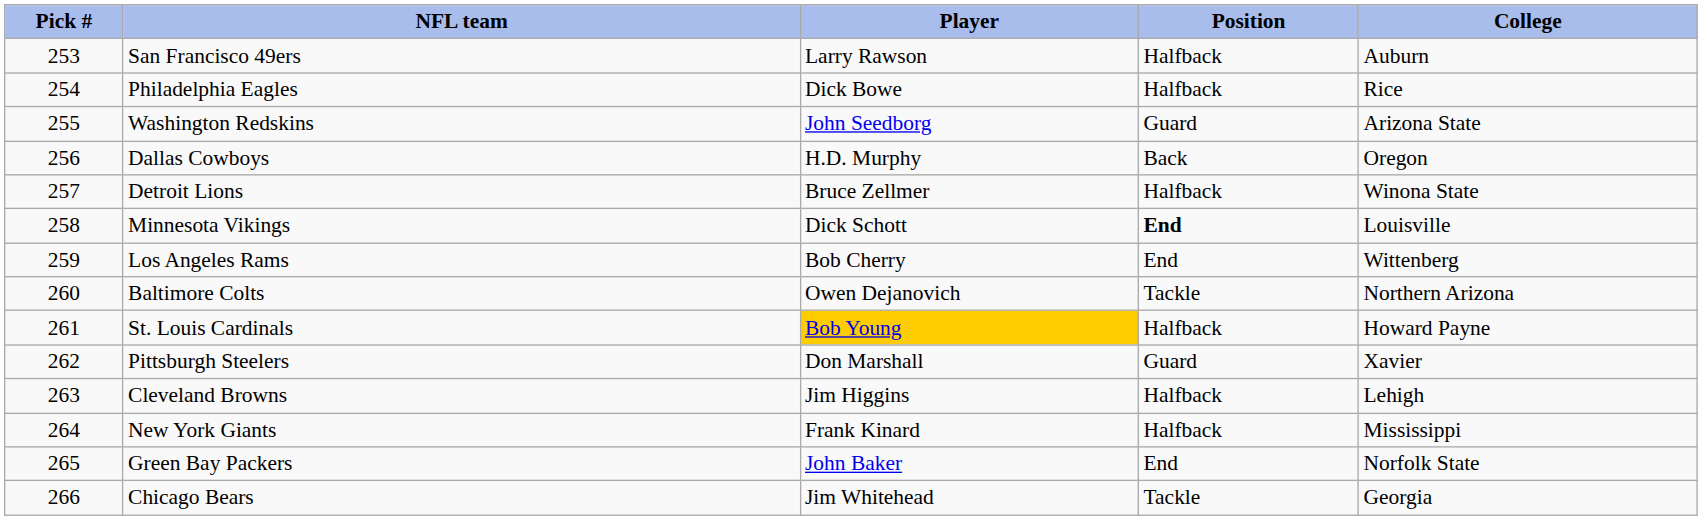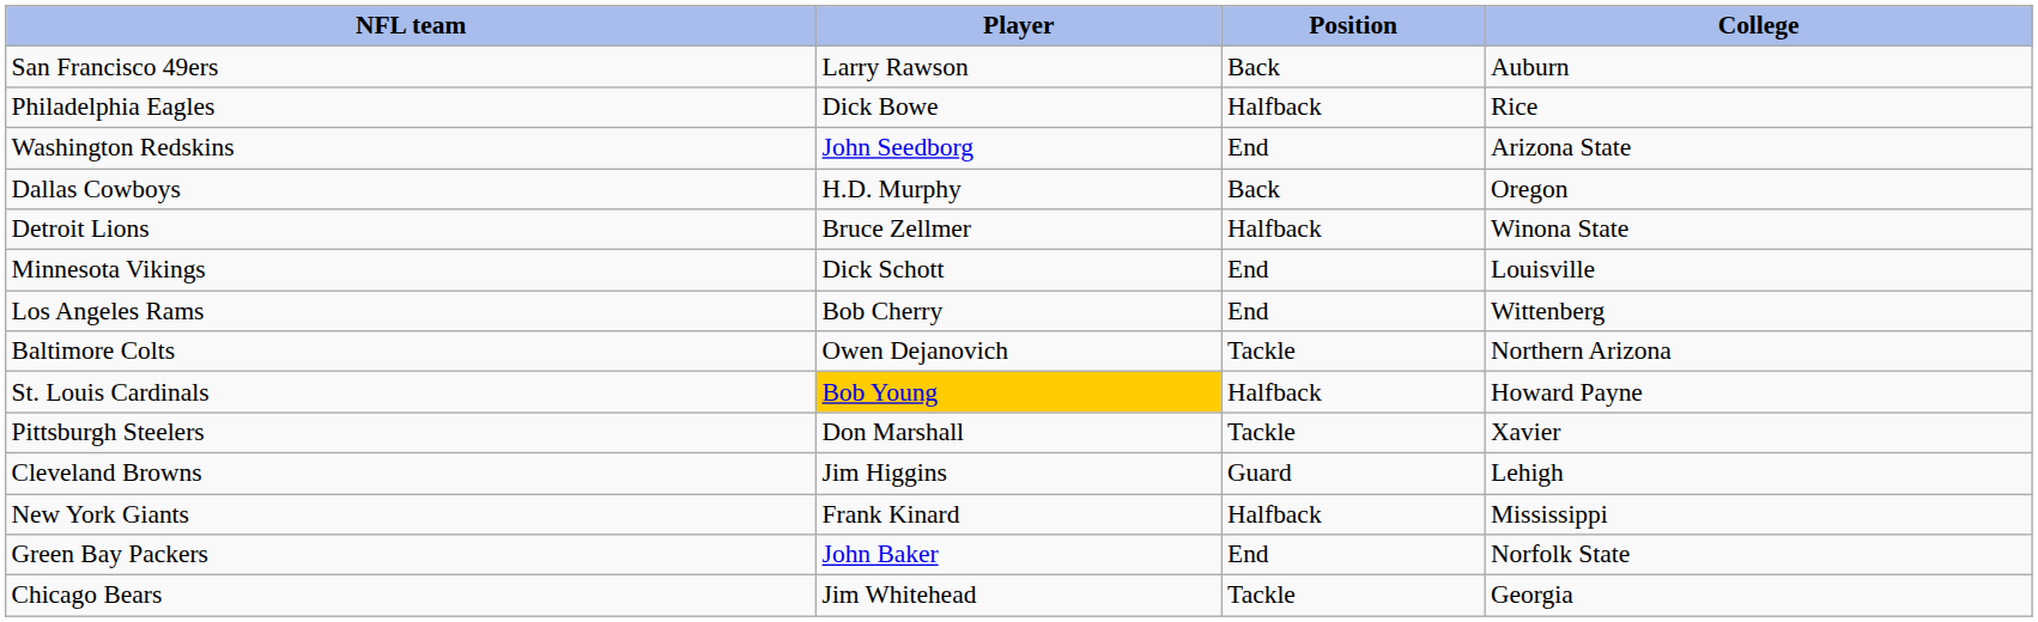- column: Pick # | 253 | 254 | 255 | 256 | 257 | 258 | 259 | 260 | 261 | 262 | 263 | 264 | 265 | 266
San Francisco 49ers | Position: Halfback -> Back
Washington Redskins | Position: Guard -> End
Minnesota Vikings | Position: bold -> normal
Pittsburgh Steelers | Position: Guard -> Tackle
Cleveland Browns | Position: Halfback -> Guard
